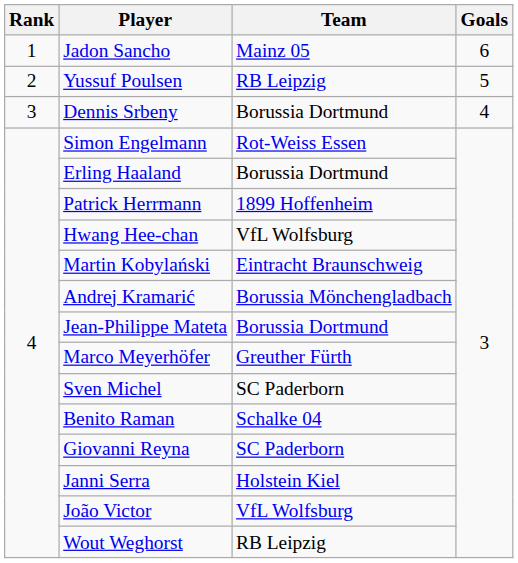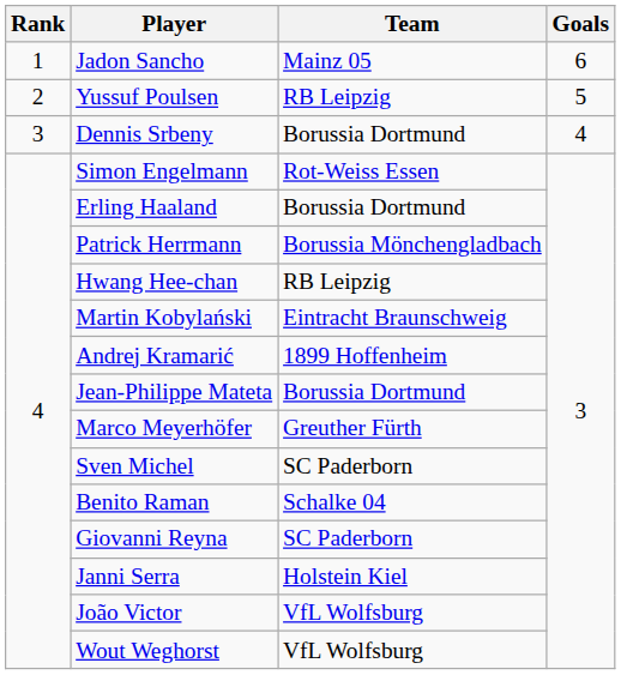Patrick Herrmann | Team: 1899 Hoffenheim -> Borussia Mönchengladbach
Hwang Hee-chan | Team: VfL Wolfsburg -> RB Leipzig
Andrej Kramarić | Team: Borussia Mönchengladbach -> 1899 Hoffenheim
Wout Weghorst | Team: RB Leipzig -> VfL Wolfsburg
